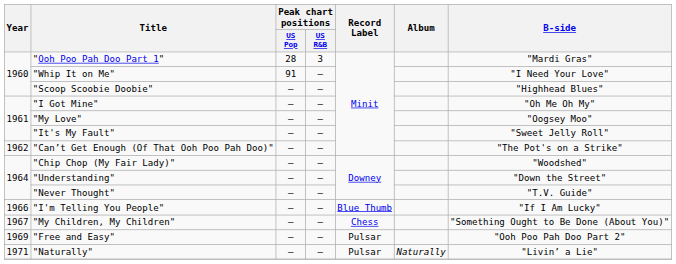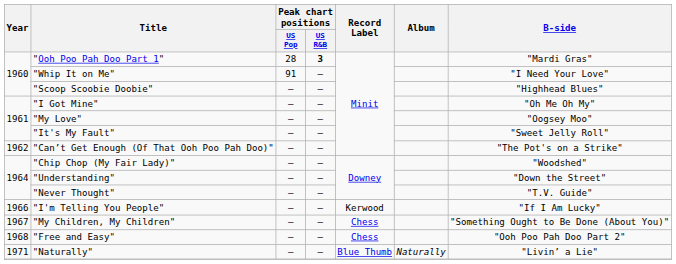"Ooh Poo Pah Doo Part 1" | Peak chart positions / US R&B: normal -> bold
"I'm Telling You People" | Record Label: Blue Thumb -> Kerwood
"Free and Easy" | Year: 1969 -> 1968
"Free and Easy" | Record Label: Pulsar -> Chess
"Naturally" | Record Label: Pulsar -> Blue Thumb
